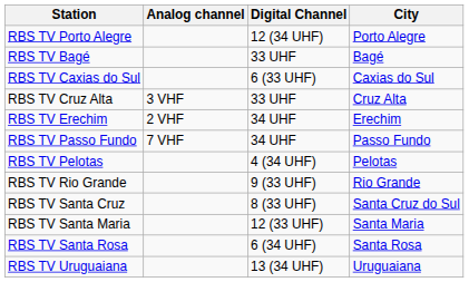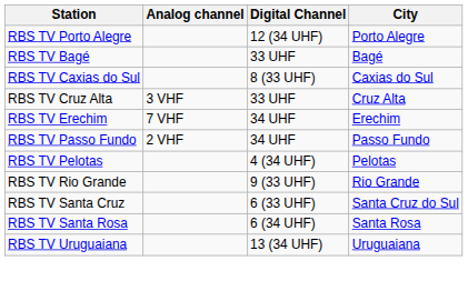RBS TV Caxias do Sul | Digital Channel: 6 (33 UHF) -> 8 (33 UHF)
RBS TV Erechim | Analog channel: 2 VHF -> 7 VHF
RBS TV Passo Fundo | Analog channel: 7 VHF -> 2 VHF
RBS TV Santa Cruz | Digital Channel: 8 (33 UHF) -> 6 (33 UHF)
- row: RBS TV Santa Maria | 12 (33 UHF) | Santa Maria
